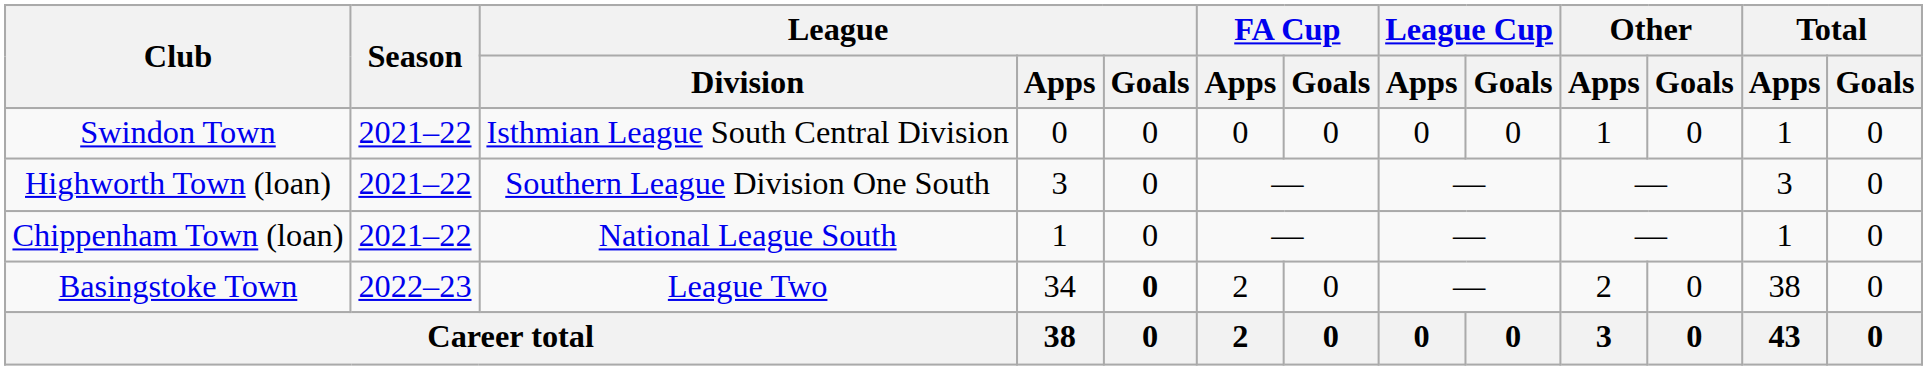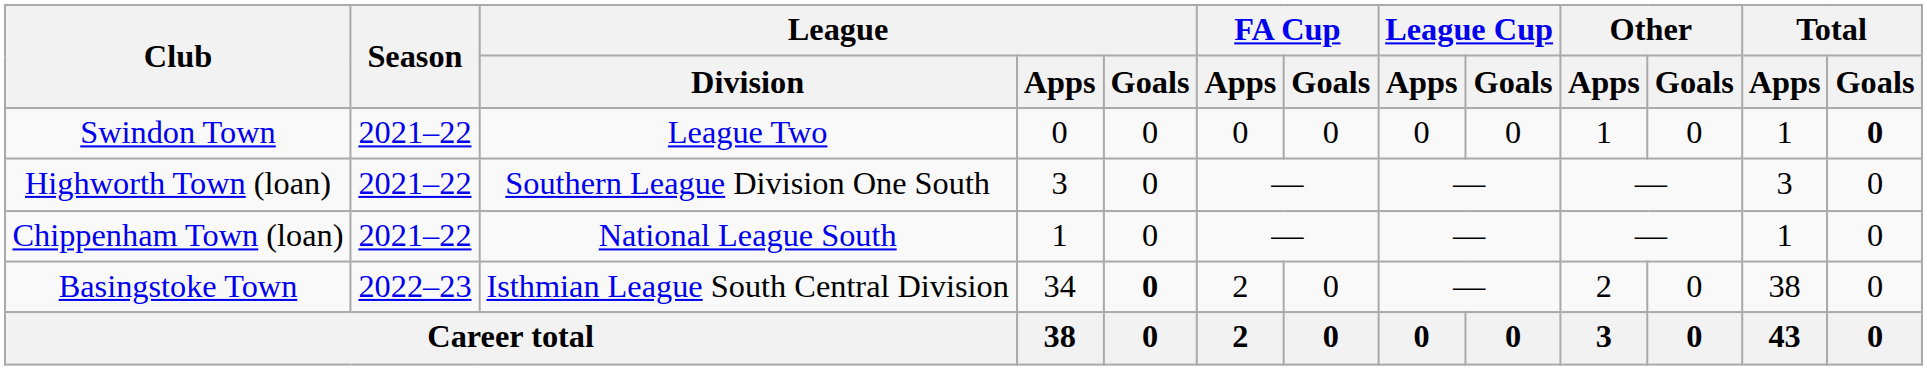Swindon Town | League / Division: Isthmian League South Central Division -> League Two
Swindon Town | Total / Goals: normal -> bold
Basingstoke Town | League / Division: League Two -> Isthmian League South Central Division
